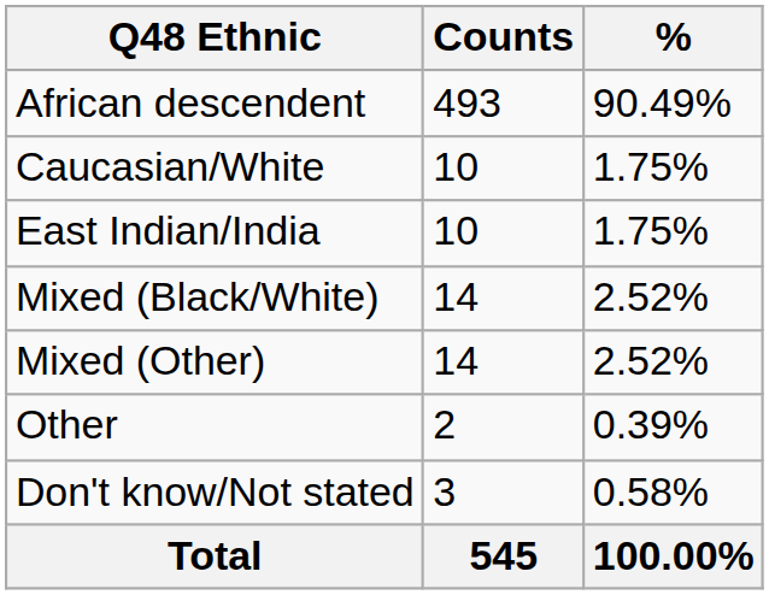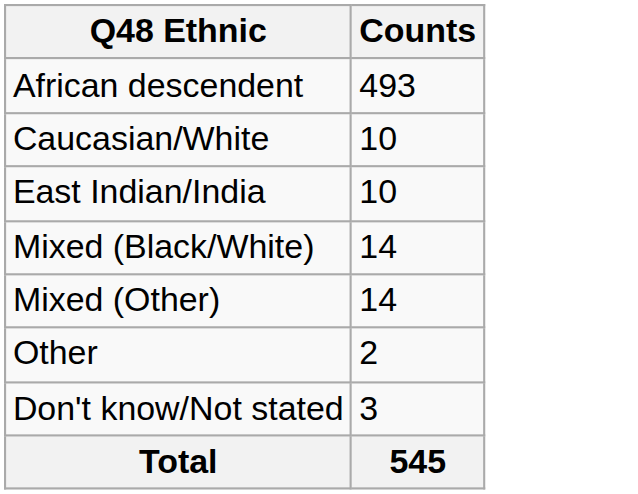- column: % | 90.49% | 1.75% | 1.75% | 2.52% | 2.52% | 0.39% | 0.58% | 100.00%
